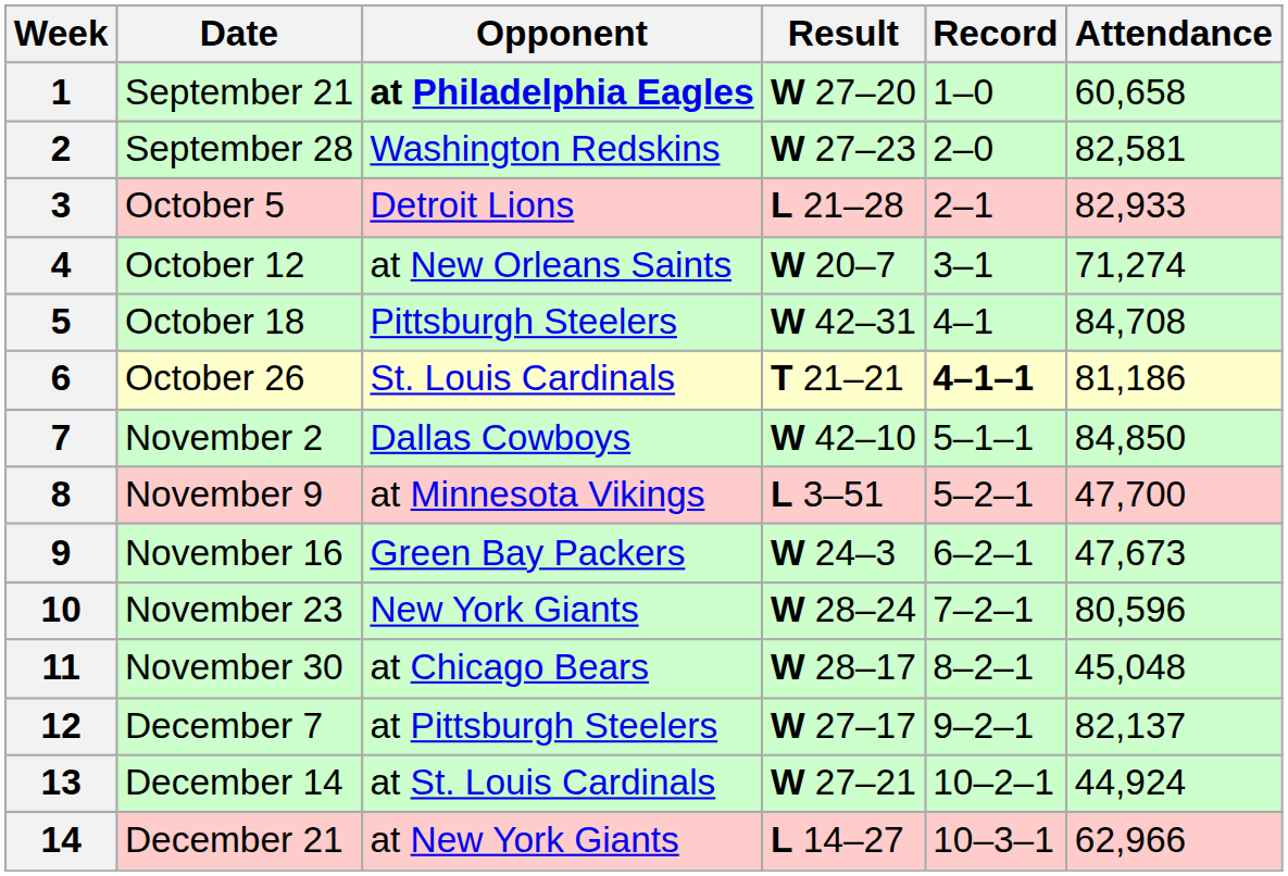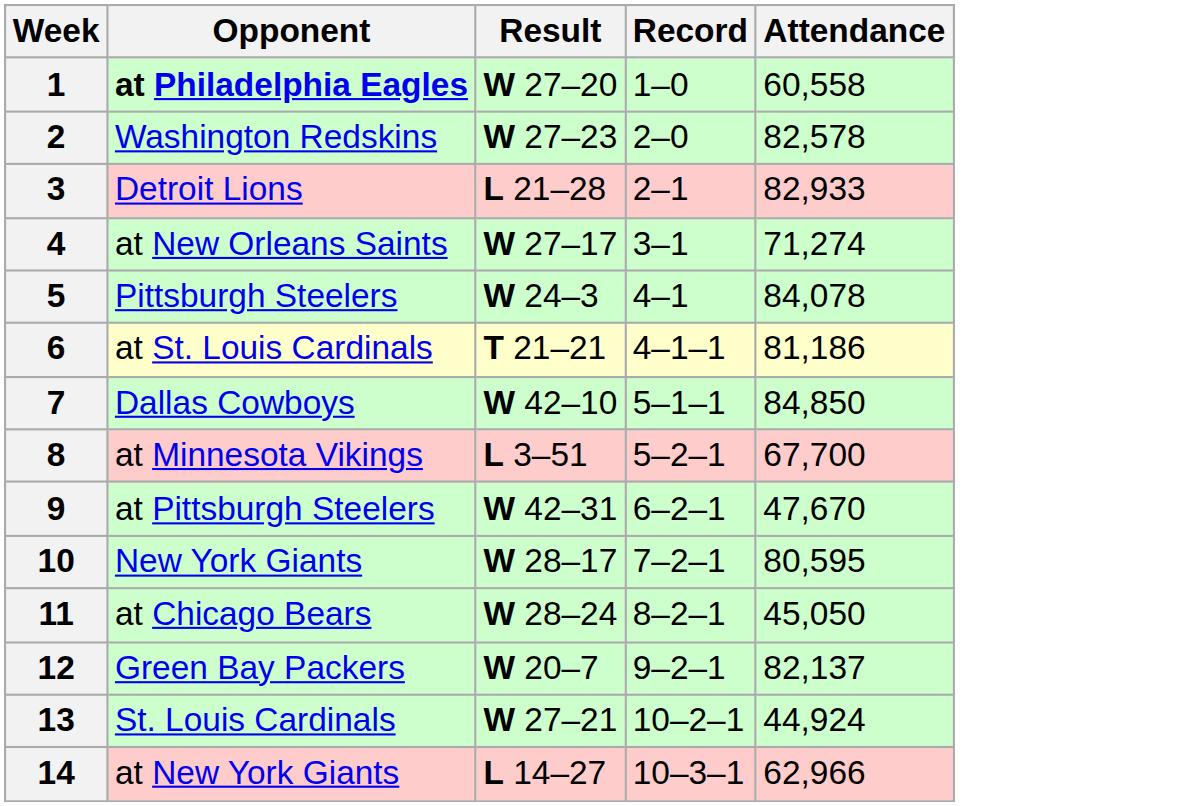- column: Date | September 21 | September 28 | October 5 | October 12 | October 18 | October 26 | November 2 | November 9 | November 16 | November 23 | November 30 | December 7 | December 14 | December 21
1 | Attendance: 60,658 -> 60,558
2 | Attendance: 82,581 -> 82,578
4 | Result: W 20–7 -> W 27–17
5 | Result: W 42–31 -> W 24–3
5 | Attendance: 84,708 -> 84,078
6 | Opponent: St. Louis Cardinals -> at St. Louis Cardinals
6 | Record: bold -> normal
8 | Attendance: 47,700 -> 67,700
9 | Opponent: Green Bay Packers -> at Pittsburgh Steelers
9 | Result: W 24–3 -> W 42–31
9 | Attendance: 47,673 -> 47,670
10 | Result: W 28–24 -> W 28–17
10 | Attendance: 80,596 -> 80,595
11 | Result: W 28–17 -> W 28–24
11 | Attendance: 45,048 -> 45,050
12 | Opponent: at Pittsburgh Steelers -> Green Bay Packers
12 | Result: W 27–17 -> W 20–7
13 | Opponent: at St. Louis Cardinals -> St. Louis Cardinals
